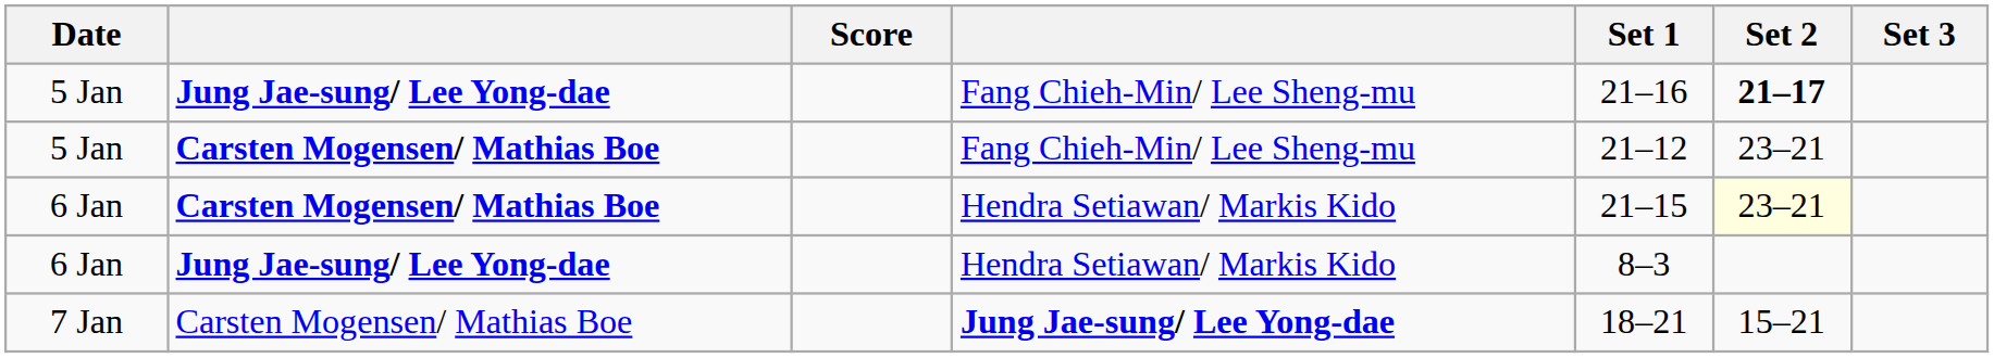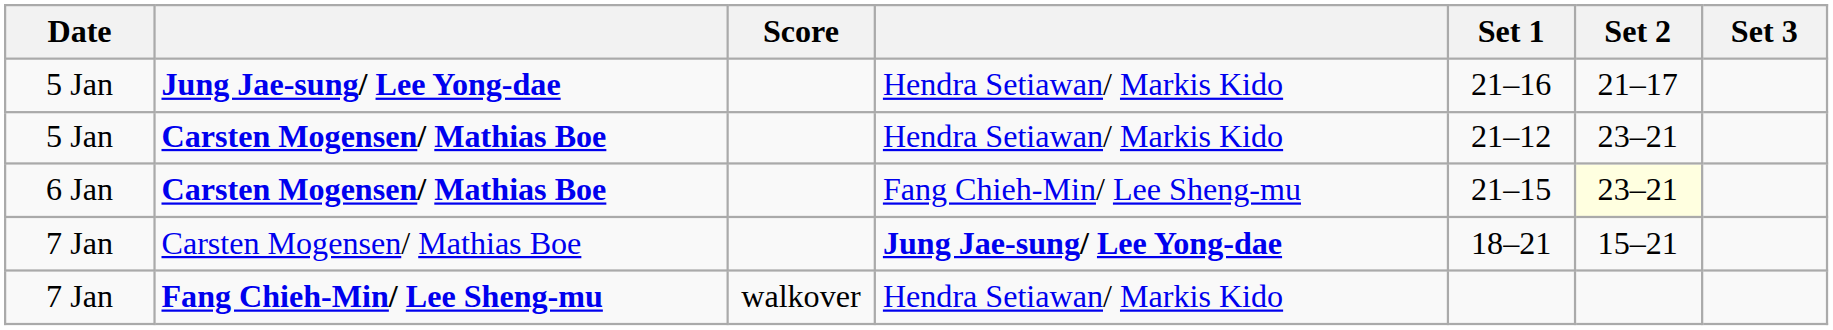5 Jan / Jung Jae-sung/ Lee Yong-dae | column 4: Fang Chieh-Min/ Lee Sheng-mu -> Hendra Setiawan/ Markis Kido
5 Jan / Jung Jae-sung/ Lee Yong-dae | Set 2: bold -> normal
5 Jan / Carsten Mogensen/ Mathias Boe | column 4: Fang Chieh-Min/ Lee Sheng-mu -> Hendra Setiawan/ Markis Kido
6 Jan / Carsten Mogensen/ Mathias Boe | column 4: Hendra Setiawan/ Markis Kido -> Fang Chieh-Min/ Lee Sheng-mu
- row: 6 Jan | Jung Jae-sung/ Lee Yong-dae | Hendra Setiawan/ Markis Kido | 8–3
+ row: 7 Jan | Fang Chieh-Min/ Lee Sheng-mu | walkover | Hendra Setiawan/ Markis Kido
